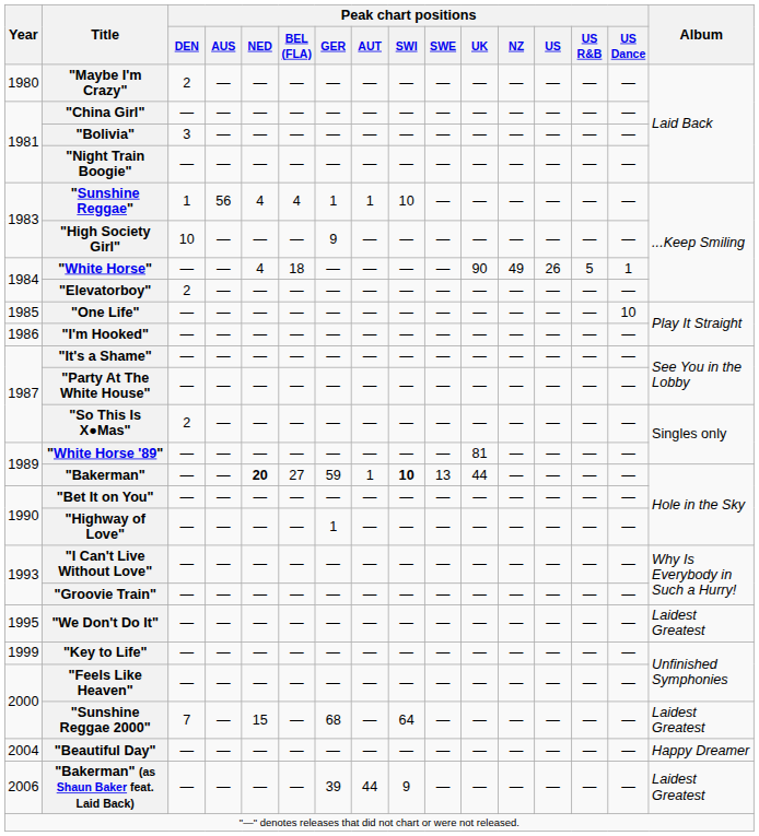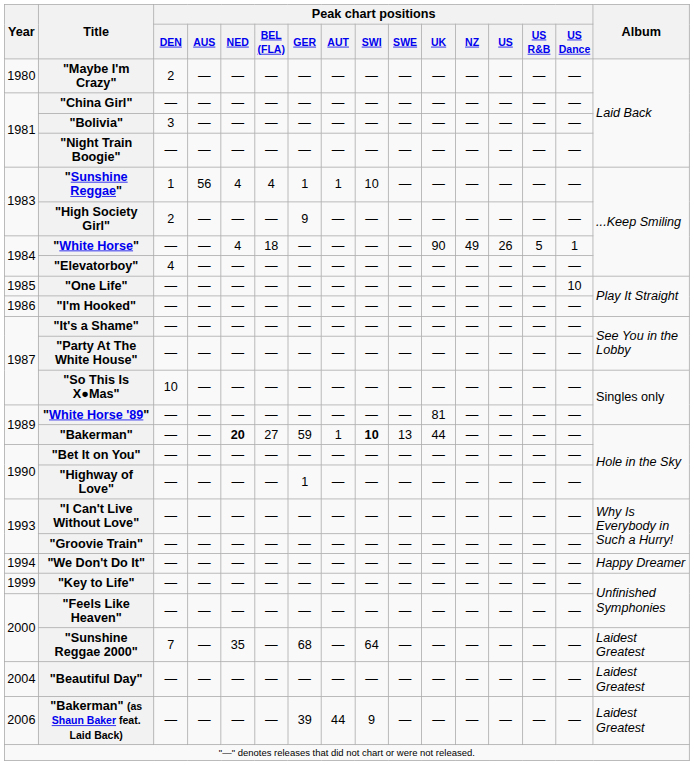"High Society Girl" | Peak chart positions / DEN: 10 -> 2
"Elevatorboy" | Peak chart positions / DEN: 2 -> 4
"So This Is X●Mas" | Peak chart positions / DEN: 2 -> 10
"We Don't Do It" | Year: 1995 -> 1994
"We Don't Do It" | Album: Laidest Greatest -> Happy Dreamer
"Sunshine Reggae 2000" | Peak chart positions / NED: 15 -> 35
"Beautiful Day" | Album: Happy Dreamer -> Laidest Greatest
